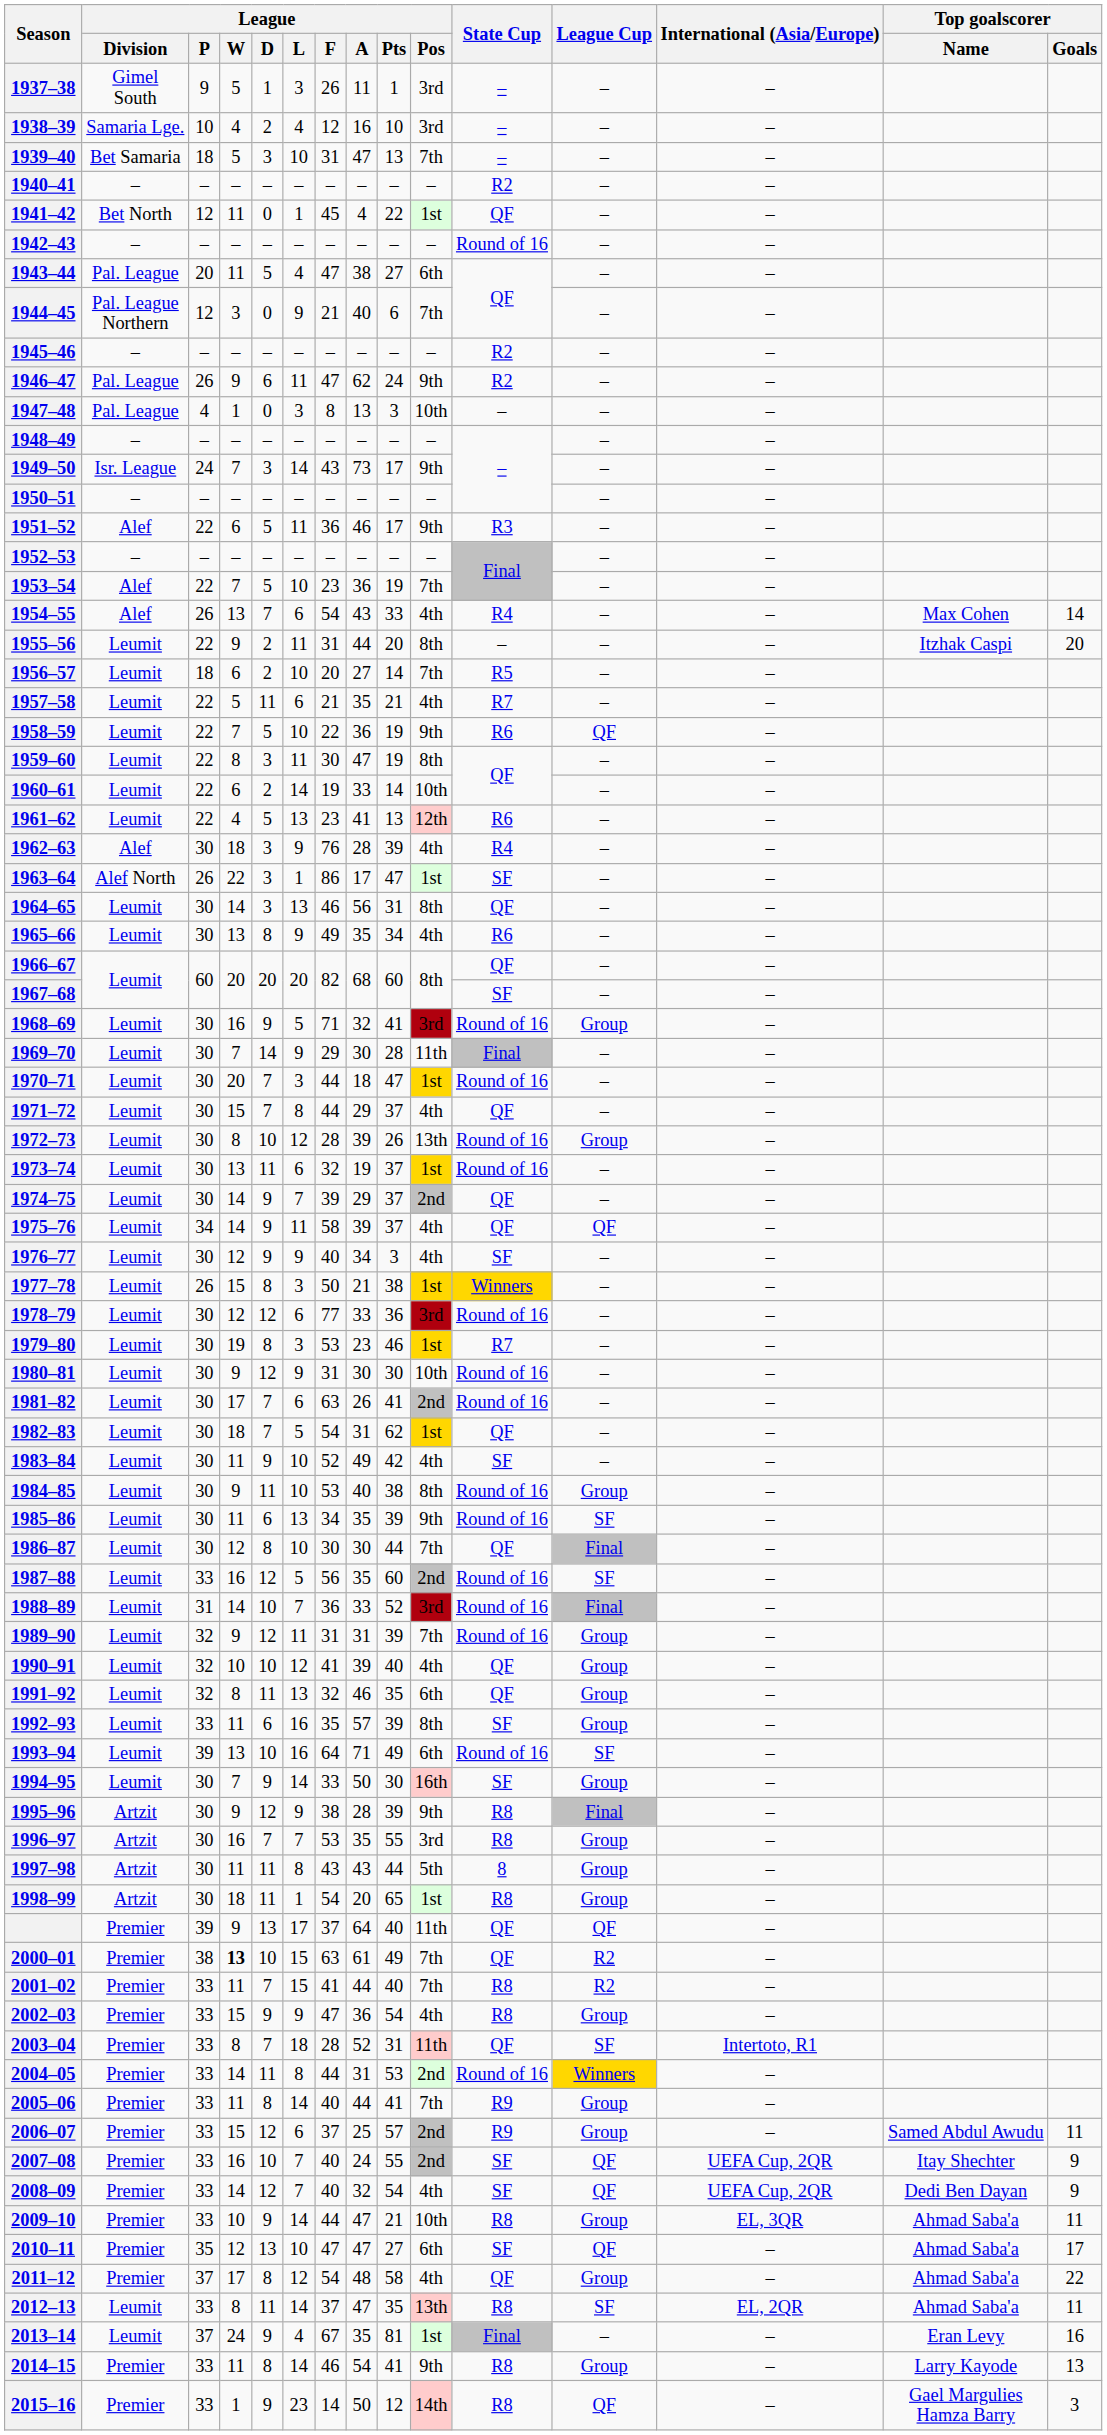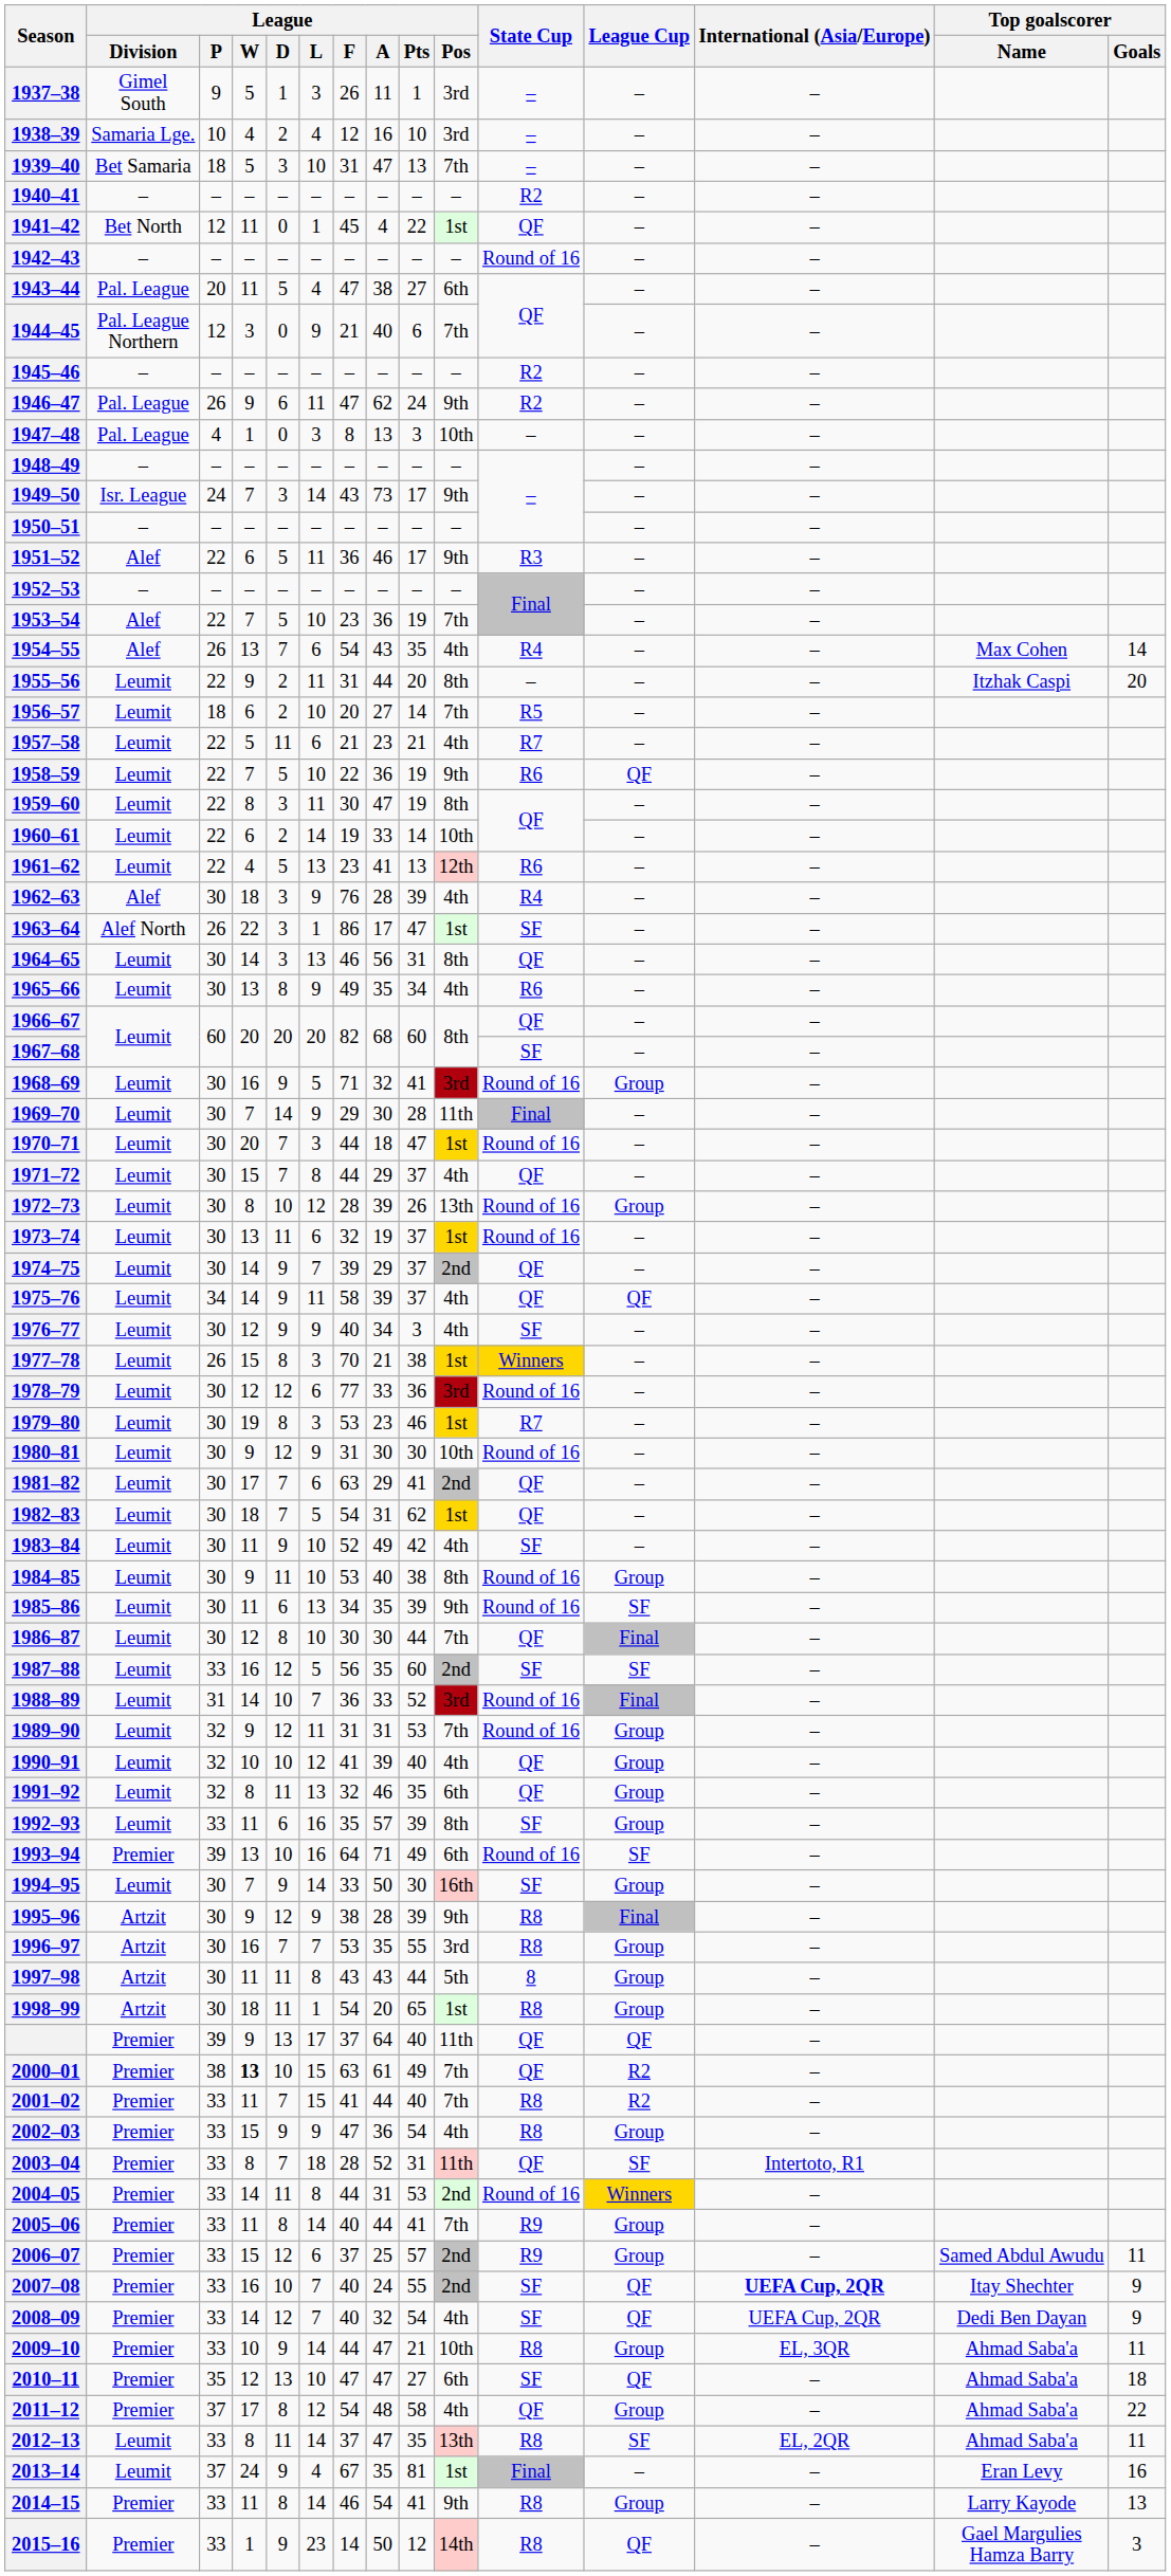1954–55 | League / Pts: 33 -> 35
1957–58 | League / A: 35 -> 23
1977–78 | League / F: 50 -> 70
1981–82 | League / A: 26 -> 29
1981–82 | State Cup: Round of 16 -> QF
1987–88 | State Cup: Round of 16 -> SF
1989–90 | League / Pts: 39 -> 53
1993–94 | League / Division: Leumit -> Premier
2007–08 | International (Asia/Europe): normal -> bold
2010–11 | Top goalscorer / Goals: 17 -> 18
